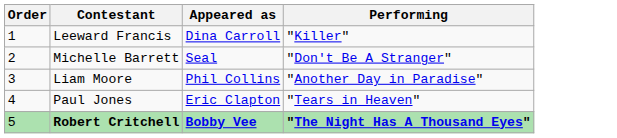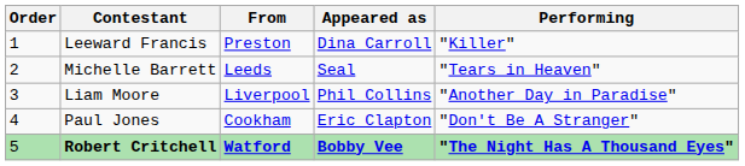+ column: From | Preston | Leeds | Liverpool | Cookham | Watford
Michelle Barrett | Performing: "Don't Be A Stranger" -> "Tears in Heaven"
Paul Jones | Performing: "Tears in Heaven" -> "Don't Be A Stranger"
